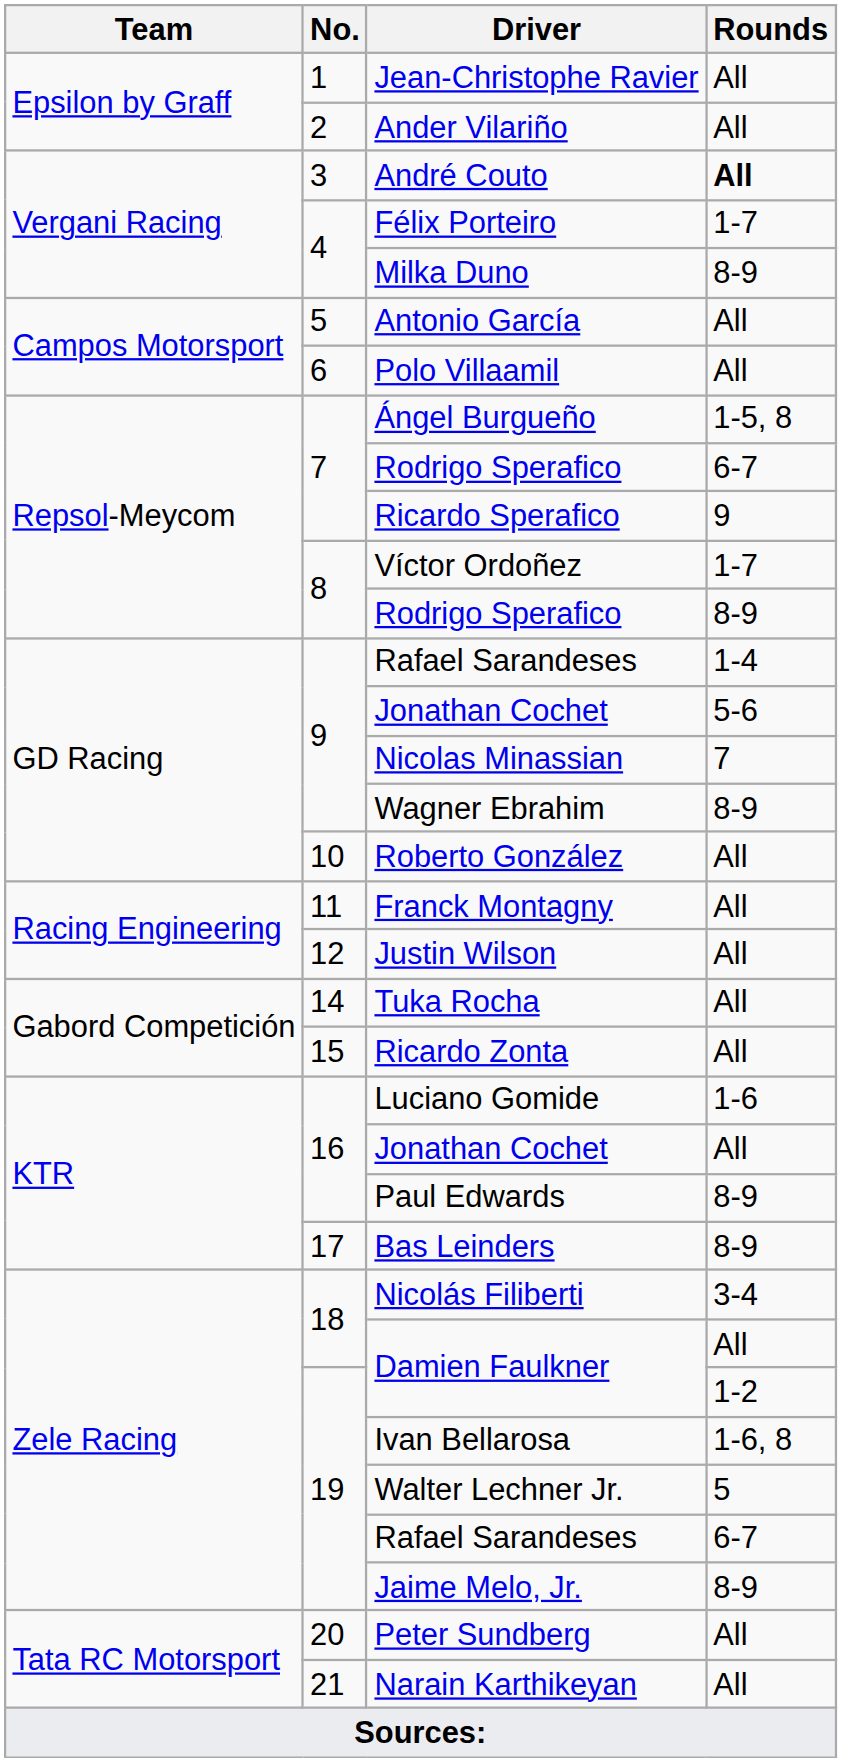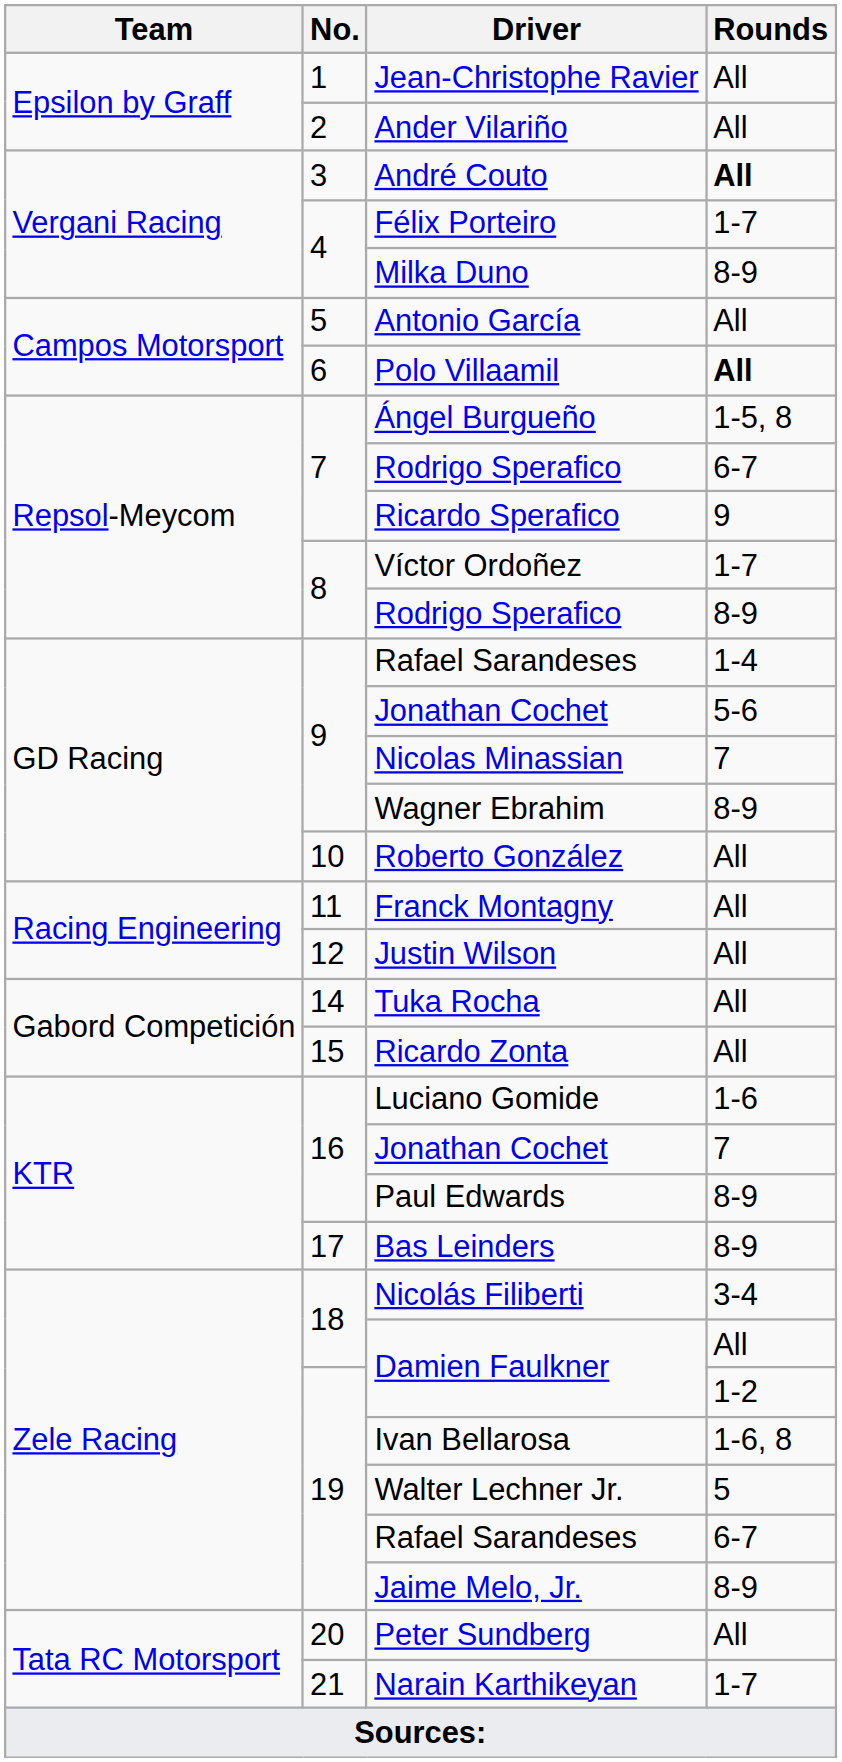Polo Villaamil | Rounds: normal -> bold
16 / Jonathan Cochet | Rounds: All -> 7
Narain Karthikeyan | Rounds: All -> 1-7
